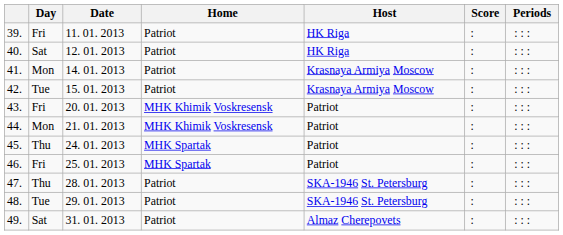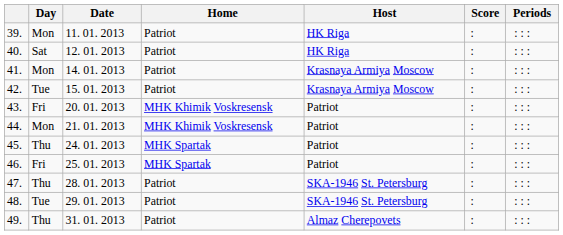39. | Day: Fri -> Mon
49. | Day: Sat -> Thu
